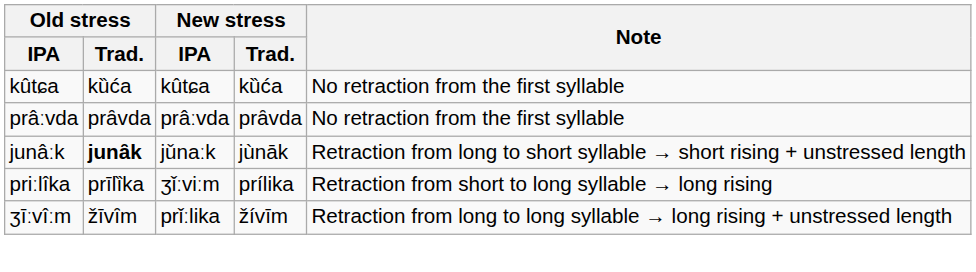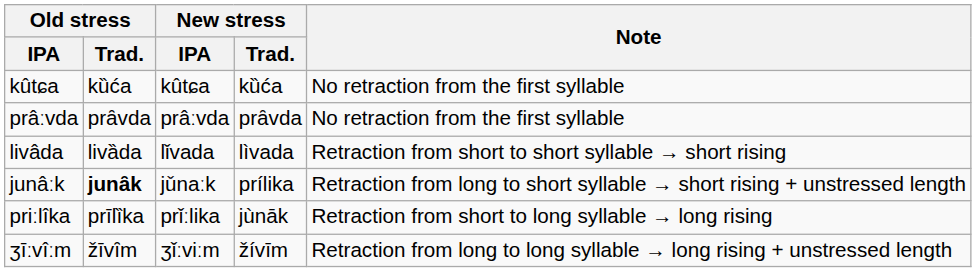+ row: livâda | livȁda | lǐvada | lìvada | Retraction from short to short syllable → short rising
junâːk | New stress / Trad.: jùnāk -> prílika
priːlîka | New stress / IPA: ʒǐːviːm -> prǐːlika
priːlîka | New stress / Trad.: prílika -> jùnāk
ʒīːvîːm | New stress / IPA: prǐːlika -> ʒǐːviːm
